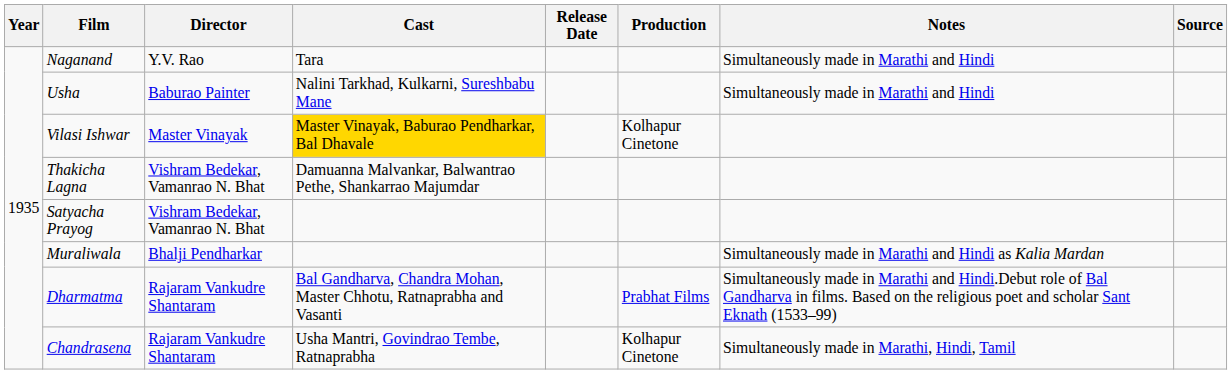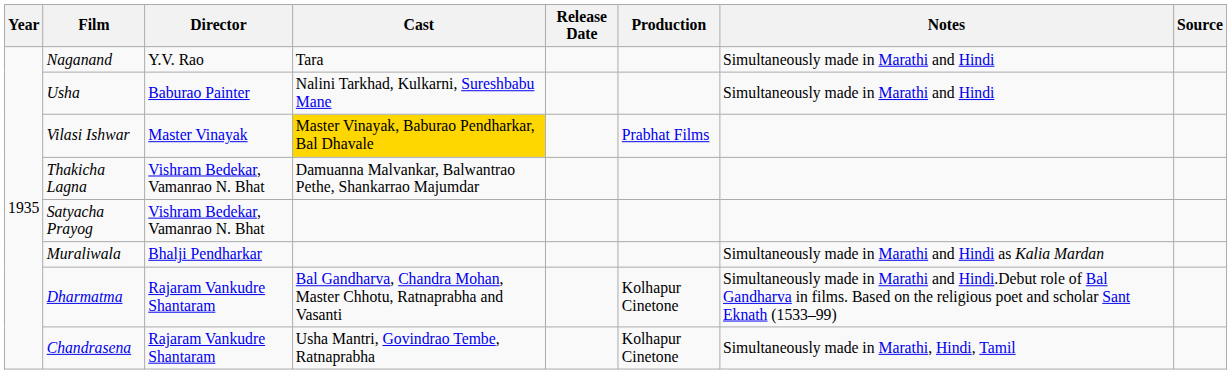Vilasi Ishwar | Production: Kolhapur Cinetone -> Prabhat Films
Dharmatma | Production: Prabhat Films -> Kolhapur Cinetone
